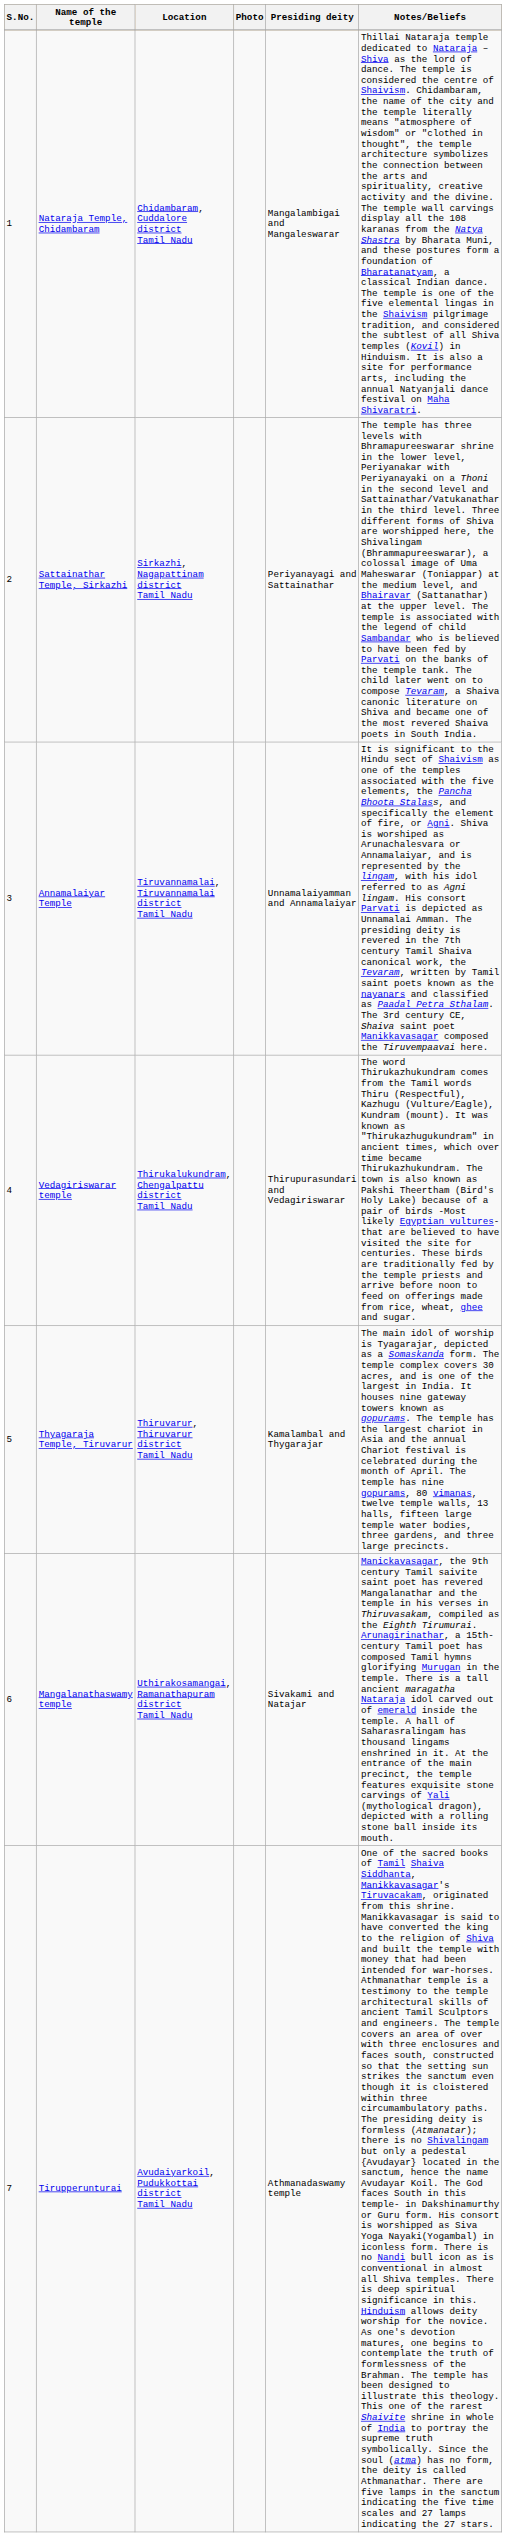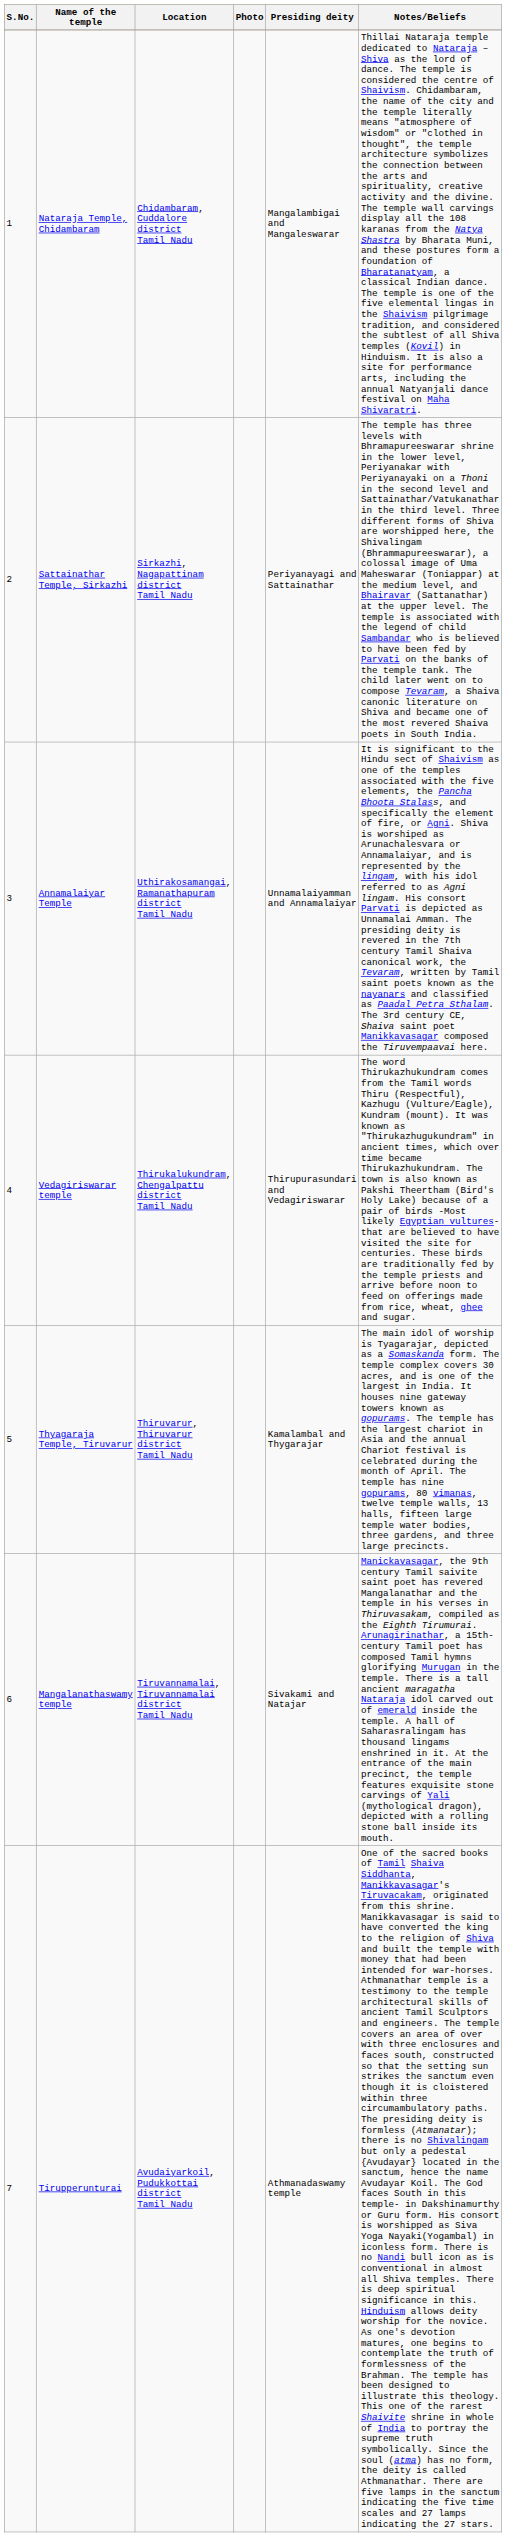Annamalaiyar Temple | Location: Tiruvannamalai, Tiruvannamalai district Tamil Nadu -> Uthirakosamangai, Ramanathapuram district Tamil Nadu
Mangalanathaswamy temple | Location: Uthirakosamangai, Ramanathapuram district Tamil Nadu -> Tiruvannamalai, Tiruvannamalai district Tamil Nadu
